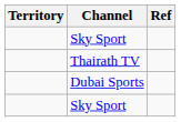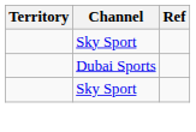- row: Thairath TV
